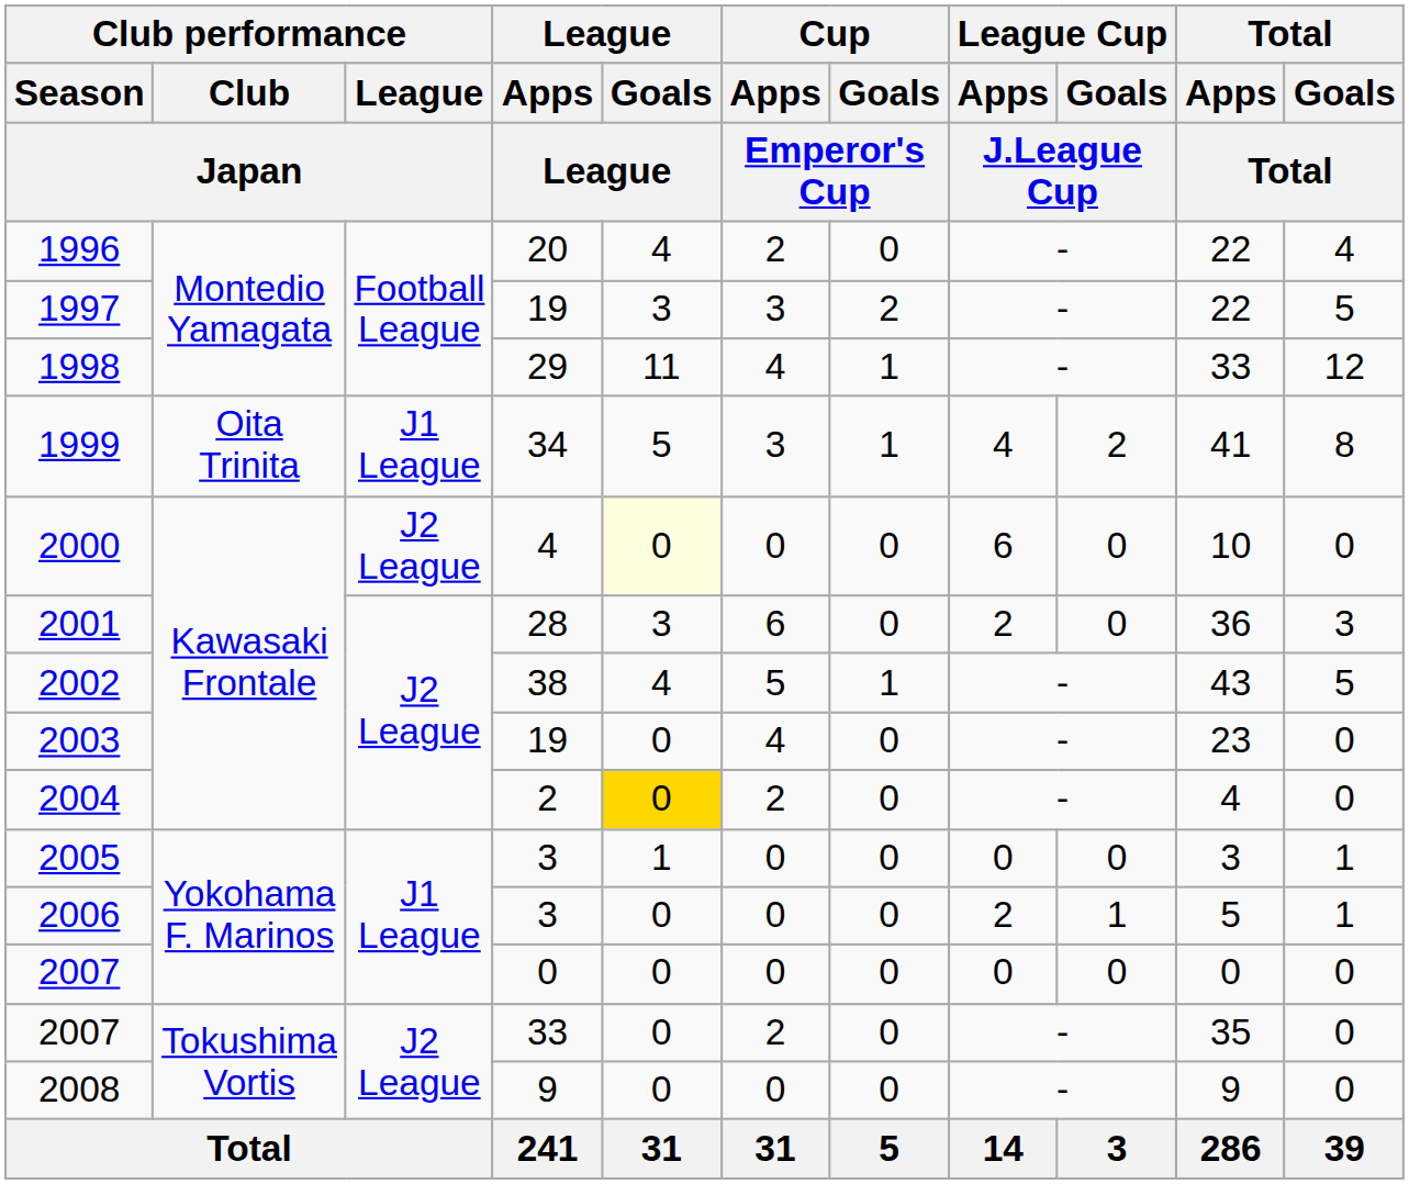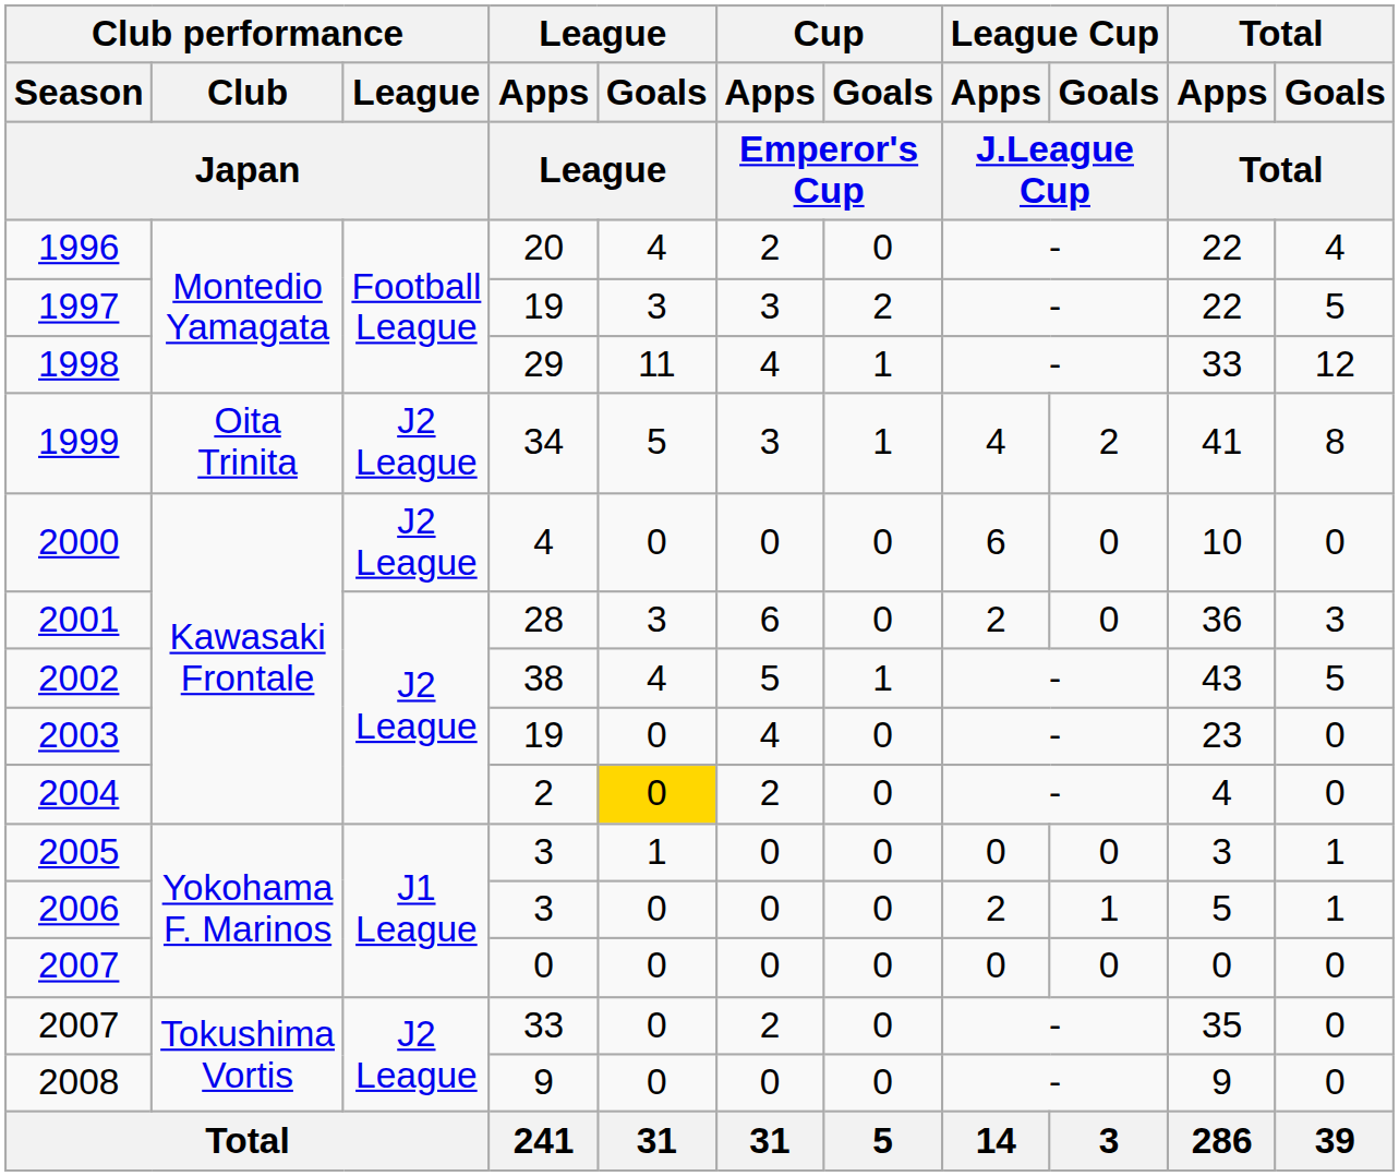1999 | Club performance / League / Japan: J1 League -> J2 League
2000 | League / Goals / League: lightyellow background -> no background
